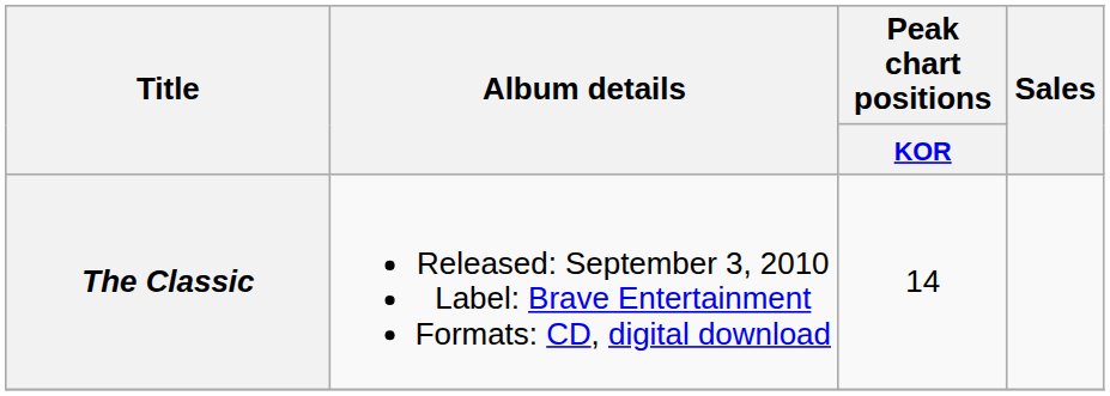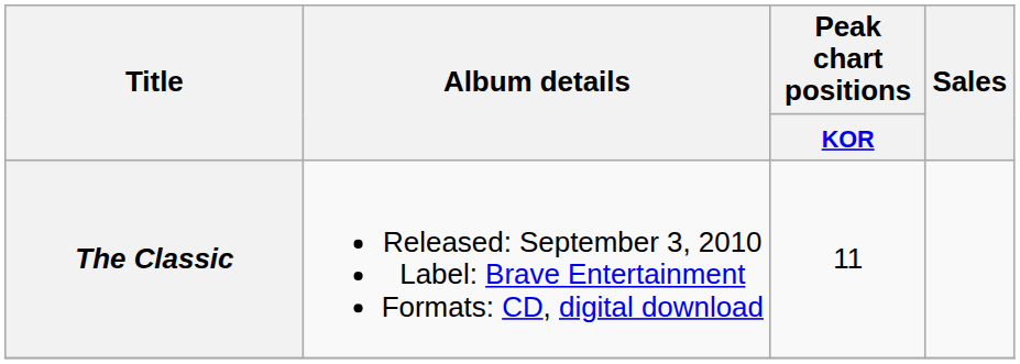The Classic | Peak chart positions / KOR: 14 -> 11
